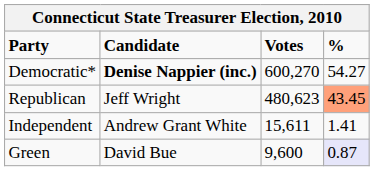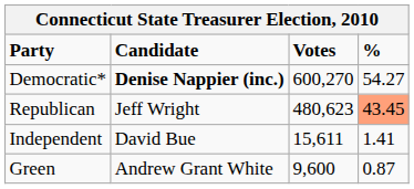Independent | Candidate: Andrew Grant White -> David Bue
Green | Candidate: David Bue -> Andrew Grant White
Green | %: lavender background -> no background
